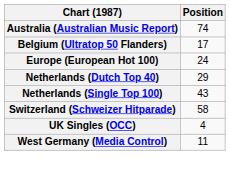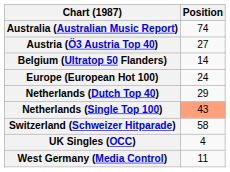+ row: Austria (Ö3 Austria Top 40) | 27
Belgium (Ultratop 50 Flanders) | Position: 17 -> 14
Netherlands (Single Top 100) | Position: no background -> lightsalmon background
